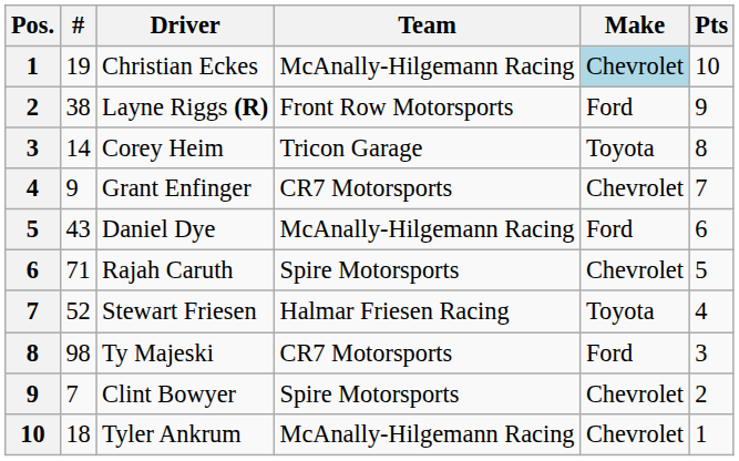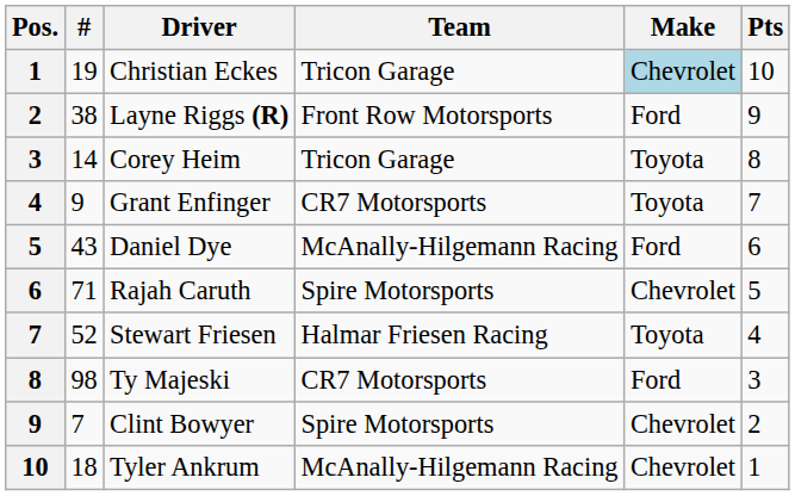Christian Eckes | Team: McAnally-Hilgemann Racing -> Tricon Garage
Grant Enfinger | Make: Chevrolet -> Toyota
